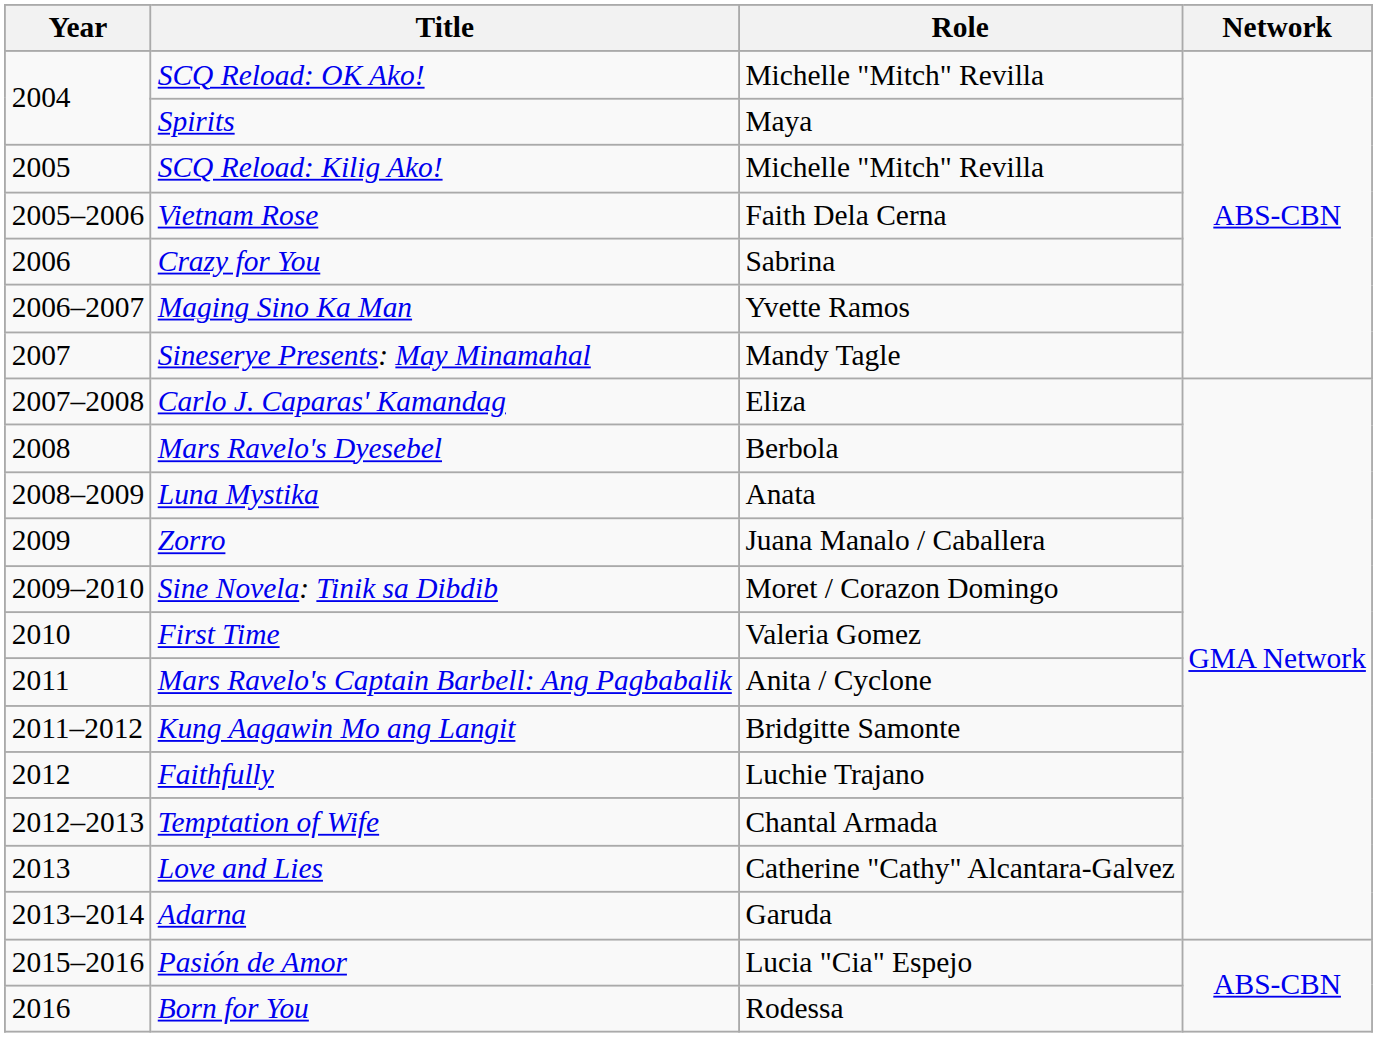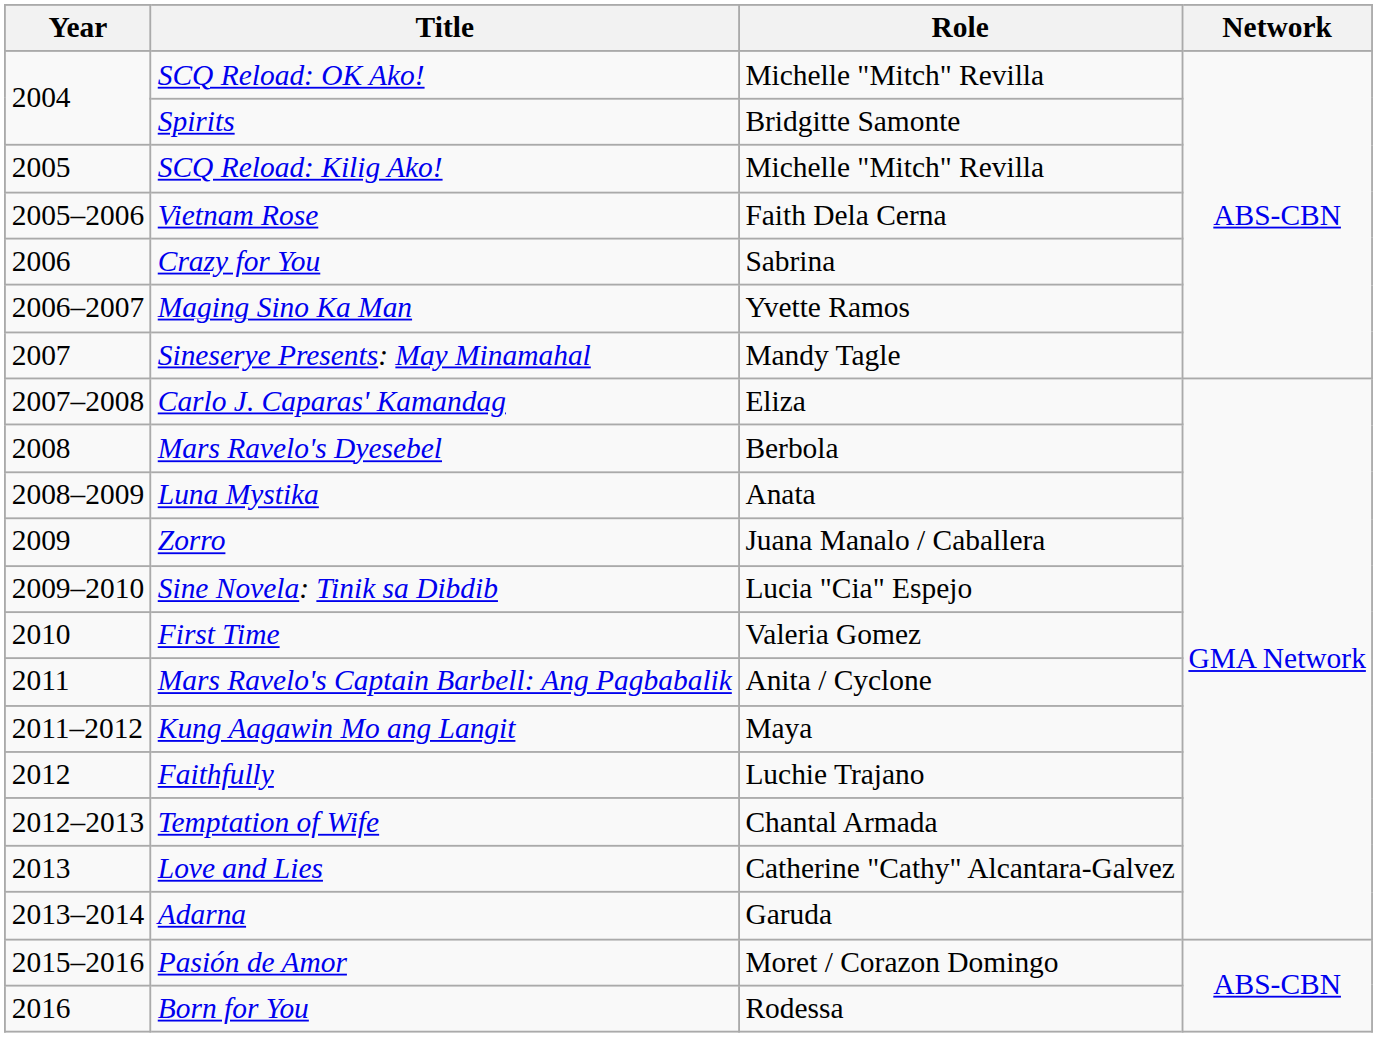Spirits | Role: Maya -> Bridgitte Samonte
Sine Novela: Tinik sa Dibdib | Role: Moret / Corazon Domingo -> Lucia "Cia" Espejo
Kung Aagawin Mo ang Langit | Role: Bridgitte Samonte -> Maya
Pasión de Amor | Role: Lucia "Cia" Espejo -> Moret / Corazon Domingo
